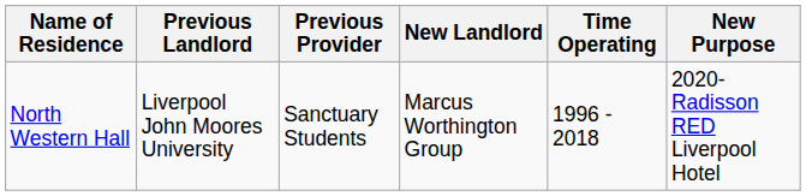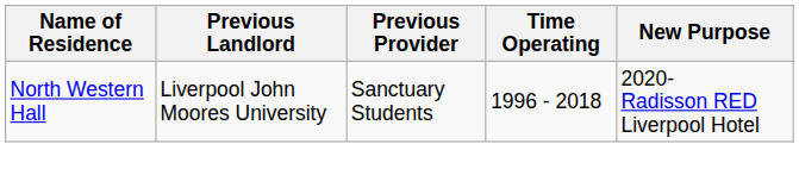- column: New Landlord | Marcus Worthington Group
